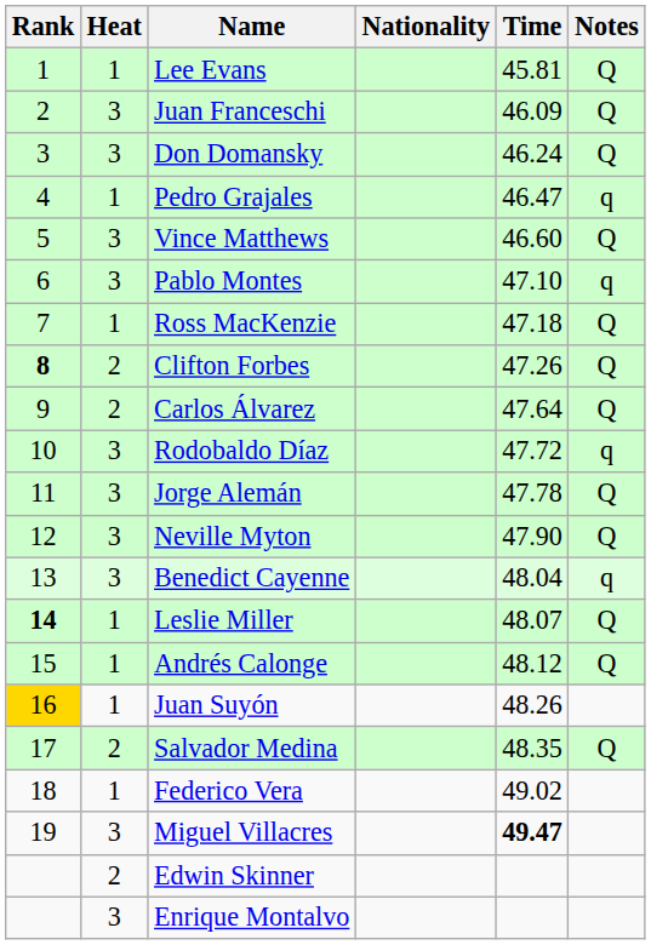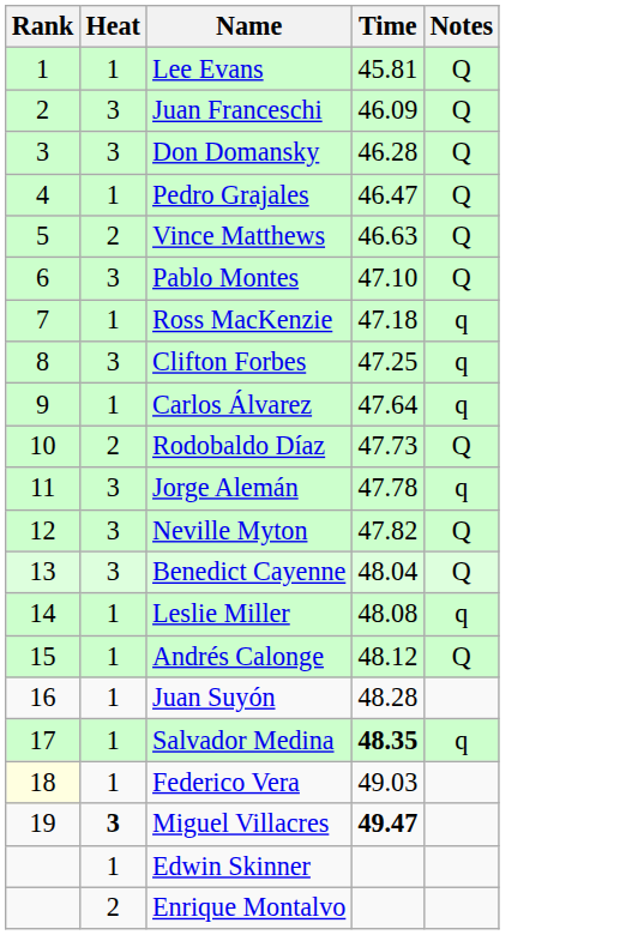- column: Nationality
Don Domansky | Time: 46.24 -> 46.28
Pedro Grajales | Notes: q -> Q
Vince Matthews | Heat: 3 -> 2
Vince Matthews | Time: 46.60 -> 46.63
Pablo Montes | Notes: q -> Q
Ross MacKenzie | Notes: Q -> q
Clifton Forbes | Rank: bold -> normal
Clifton Forbes | Heat: 2 -> 3
Clifton Forbes | Time: 47.26 -> 47.25
Clifton Forbes | Notes: Q -> q
Carlos Álvarez | Heat: 2 -> 1
Carlos Álvarez | Notes: Q -> q
Rodobaldo Díaz | Heat: 3 -> 2
Rodobaldo Díaz | Time: 47.72 -> 47.73
Rodobaldo Díaz | Notes: q -> Q
Jorge Alemán | Notes: Q -> q
Neville Myton | Time: 47.90 -> 47.82
Benedict Cayenne | Notes: q -> Q
Leslie Miller | Rank: bold -> normal
Leslie Miller | Time: 48.07 -> 48.08
Leslie Miller | Notes: Q -> q
Juan Suyón | Rank: gold background -> no background
Juan Suyón | Time: 48.26 -> 48.28
Salvador Medina | Heat: 2 -> 1
Salvador Medina | Time: normal -> bold
Salvador Medina | Notes: Q -> q
Federico Vera | Rank: no background -> lightyellow background
Federico Vera | Time: 49.02 -> 49.03
Miguel Villacres | Heat: normal -> bold
Edwin Skinner | Heat: 2 -> 1
Enrique Montalvo | Heat: 3 -> 2
